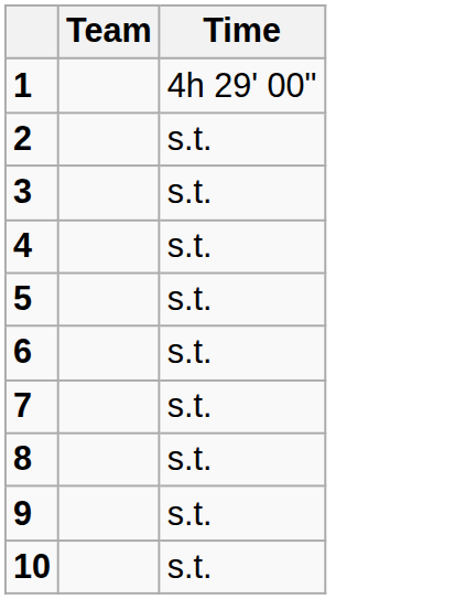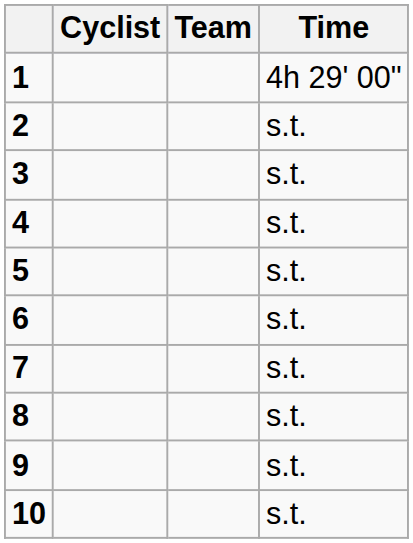+ column: Cyclist
